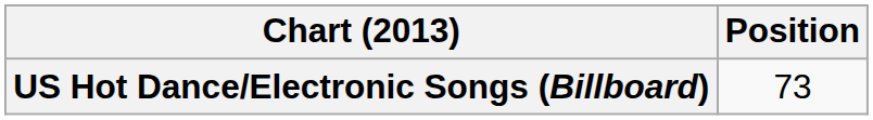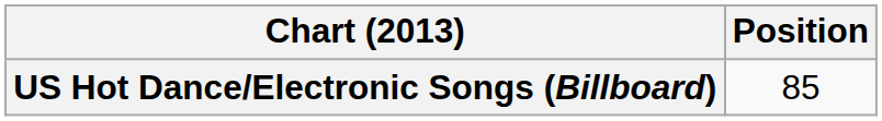US Hot Dance/Electronic Songs (Billboard) | Position: 73 -> 85
